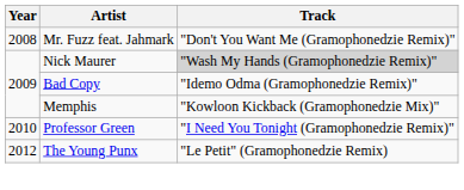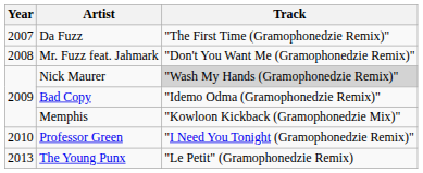+ row: 2007 | Da Fuzz | "The First Time (Gramophonedzie Remix)"
The Young Punx | Year: 2012 -> 2013
